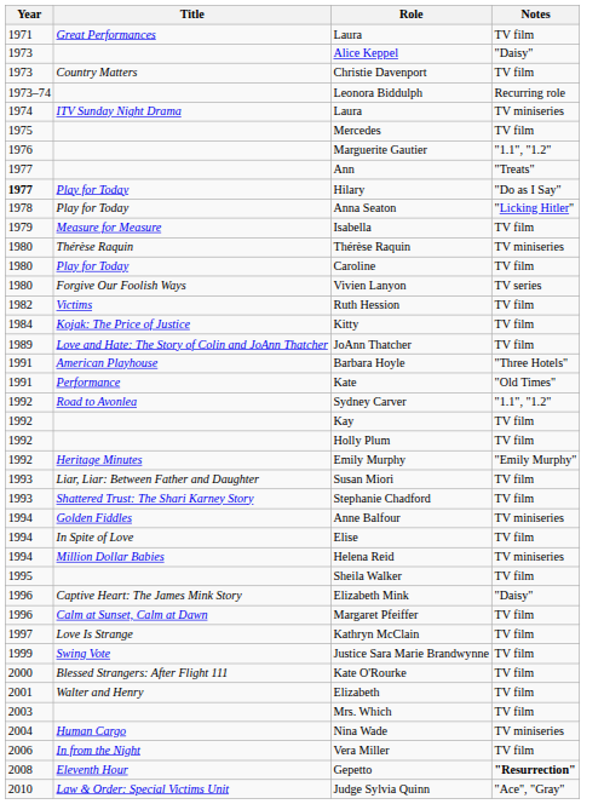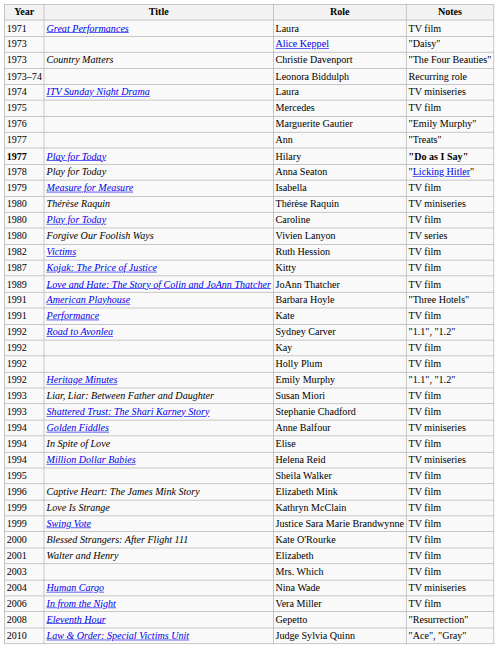Christie Davenport | Notes: TV film -> "The Four Beauties"
Marguerite Gautier | Notes: "1.1", "1.2" -> "Emily Murphy"
Hilary | Notes: normal -> bold
Kitty | Year: 1984 -> 1987
Kate | Notes: "Old Times" -> TV film
Emily Murphy | Notes: "Emily Murphy" -> "1.1", "1.2"
Elizabeth Mink | Notes: "Daisy" -> TV film
- row: 1996 | Calm at Sunset, Calm at Dawn | Margaret Pfeiffer | TV film
Kathryn McClain | Year: 1997 -> 1999
Gepetto | Notes: bold -> normal
